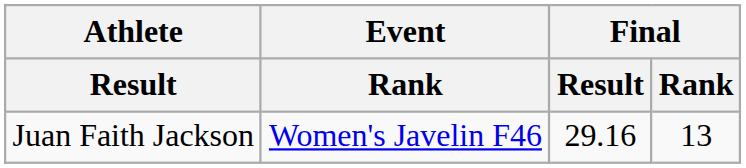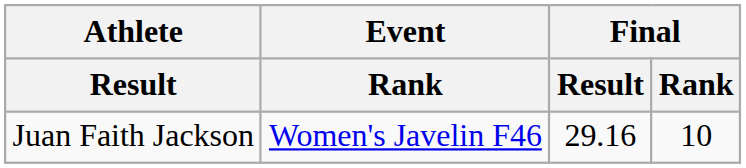Juan Faith Jackson | Final / Rank: 13 -> 10
